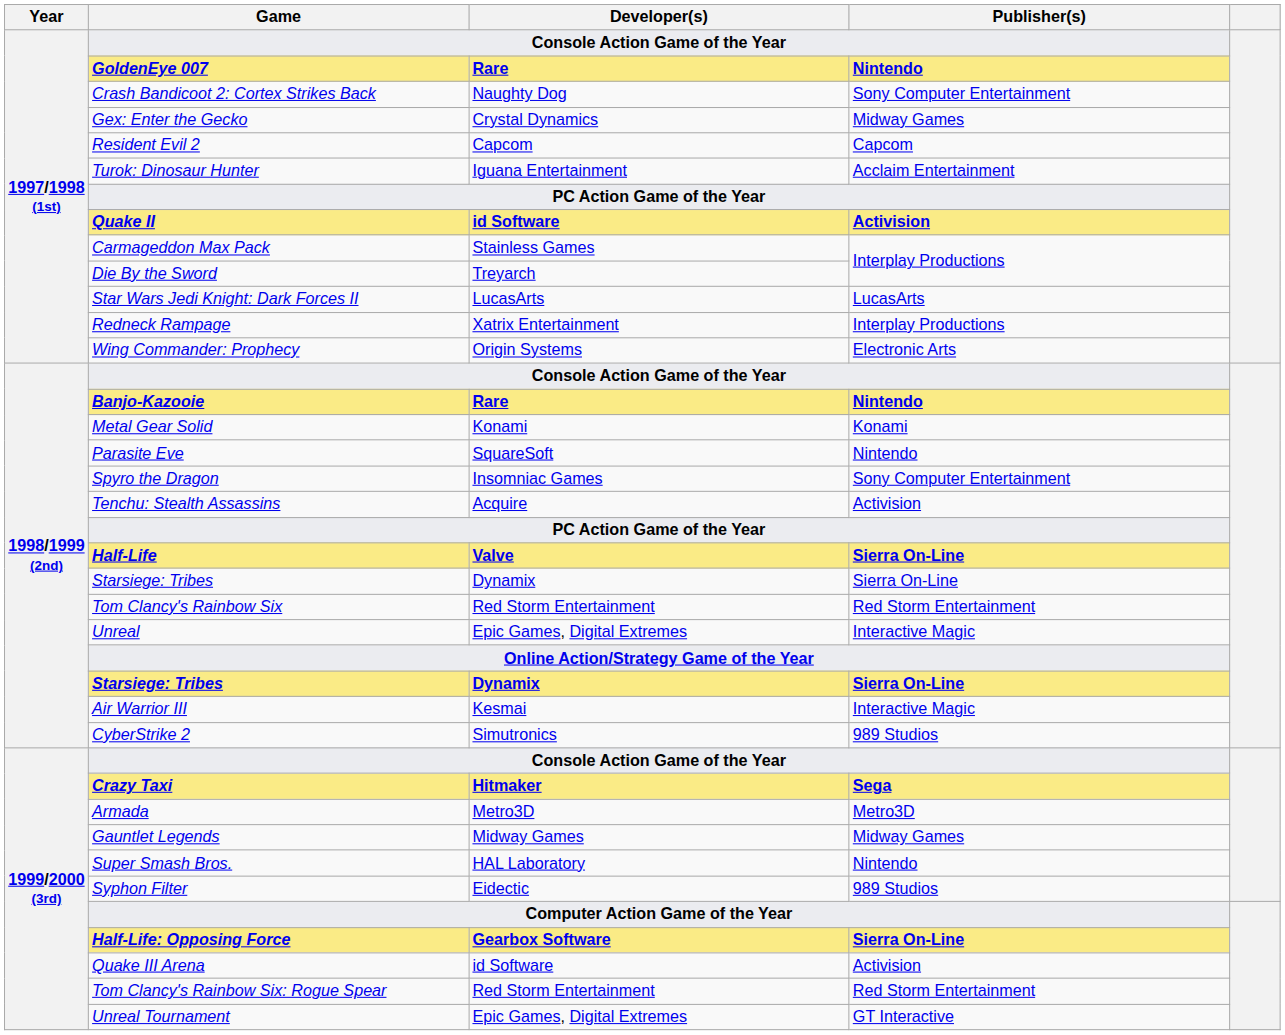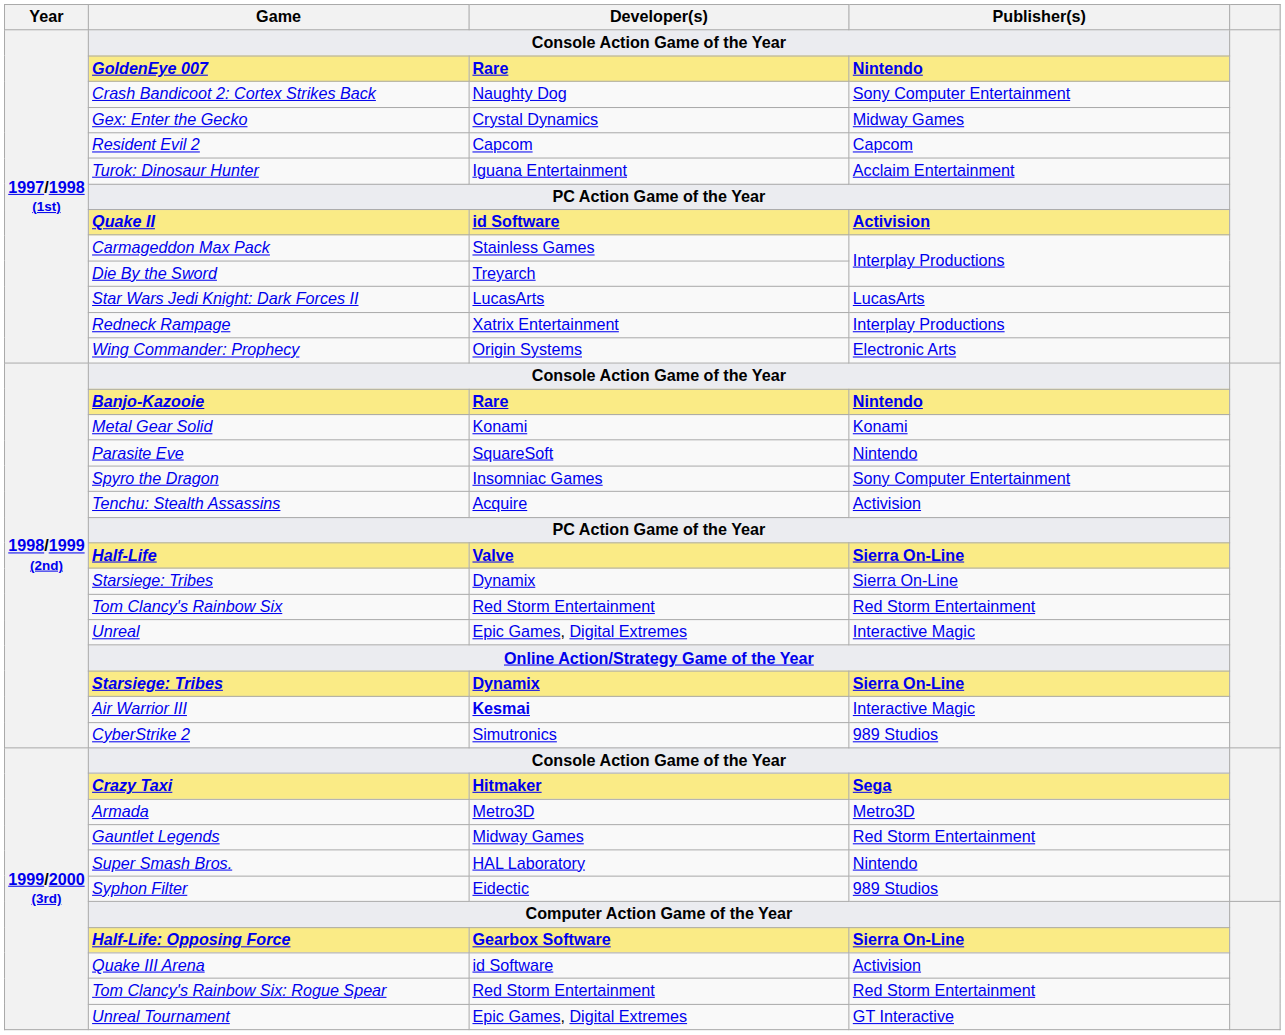Air Warrior III | Developer(s): normal -> bold
Gauntlet Legends | Publisher(s): Midway Games -> Red Storm Entertainment
